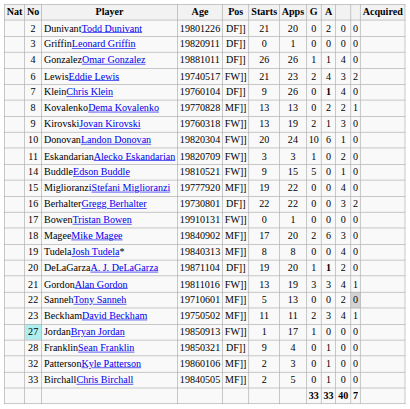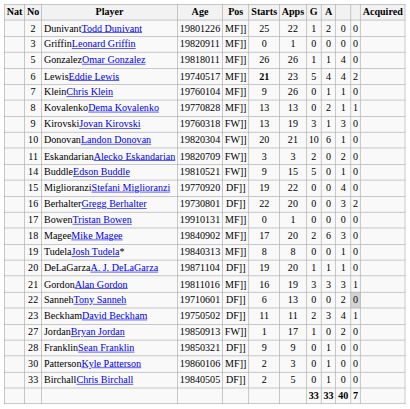DunivantTodd Dunivant | Pos: DF]] -> MF]]
DunivantTodd Dunivant | Starts: 21 -> 25
DunivantTodd Dunivant | Apps: 20 -> 22
DunivantTodd Dunivant | G: 0 -> 1
GriffinLeonard Griffin | Pos: DF]] -> MF]]
GonzalezOmar Gonzalez | No: 4 -> 5
GonzalezOmar Gonzalez | Age: 19881011 -> 19818011
GonzalezOmar Gonzalez | Pos: DF]] -> MF]]
LewisEddie Lewis | Pos: FW]] -> MF]]
LewisEddie Lewis | Starts: normal -> bold
LewisEddie Lewis | G: 2 -> 5
LewisEddie Lewis | column 10: 3 -> 4
KleinChris Klein | Pos: DF]] -> MF]]
KleinChris Klein | A: bold -> normal
KleinChris Klein | column 10: 4 -> 1
KovalenkoDema Kovalenko | column 10: 2 -> 1
KirovskiJovan Kirovski | G: 2 -> 3
DonovanLandon Donovan | Apps: 24 -> 21
EskandarianAlecko Eskandarian | G: 1 -> 2
MiglioranziStefani Miglioranzi | Age: 19777920 -> 19770920
MiglioranziStefani Miglioranzi | Pos: MF]] -> DF]]
BerhalterGregg Berhalter | Apps: 22 -> 20
BowenTristan Bowen | Pos: FW]] -> MF]]
TudelaJosh Tudela* | column 10: 4 -> 1
DeLaGarzaA. J. DeLaGarza | A: bold -> normal
DeLaGarzaA. J. DeLaGarza | column 10: 2 -> 1
GordonAlan Gordon | Pos: FW]] -> MF]]
GordonAlan Gordon | Starts: 13 -> 16
GordonAlan Gordon | column 10: 4 -> 3
SannehTony Sanneh | Pos: MF]] -> DF]]
SannehTony Sanneh | Starts: 5 -> 6
BeckhamDavid Beckham | Pos: MF]] -> DF]]
JordanBryan Jordan | No: paleturquoise background -> no background
JordanBryan Jordan | column 10: 0 -> 2
FranklinSean Franklin | Apps: 4 -> 9
PattersonKyle Patterson | No: 32 -> 30
BirchallChris Birchall | Pos: MF]] -> DF]]
